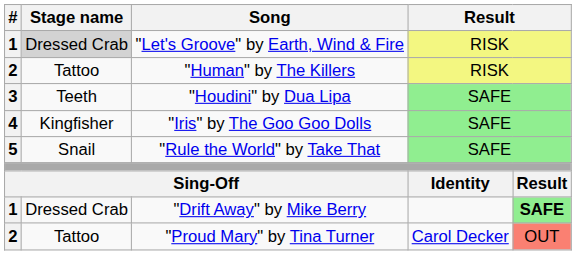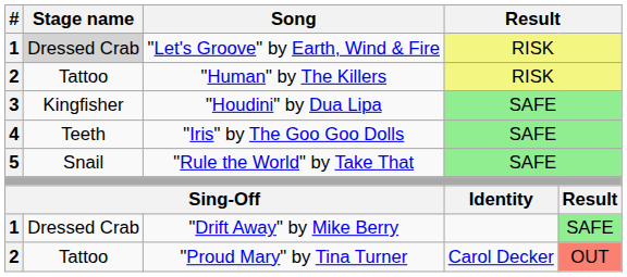"Houdini" by Dua Lipa | Stage name: Teeth -> Kingfisher
"Iris" by The Goo Goo Dolls | Stage name: Kingfisher -> Teeth
"Drift Away" by Mike Berry | column 5: bold -> normal
